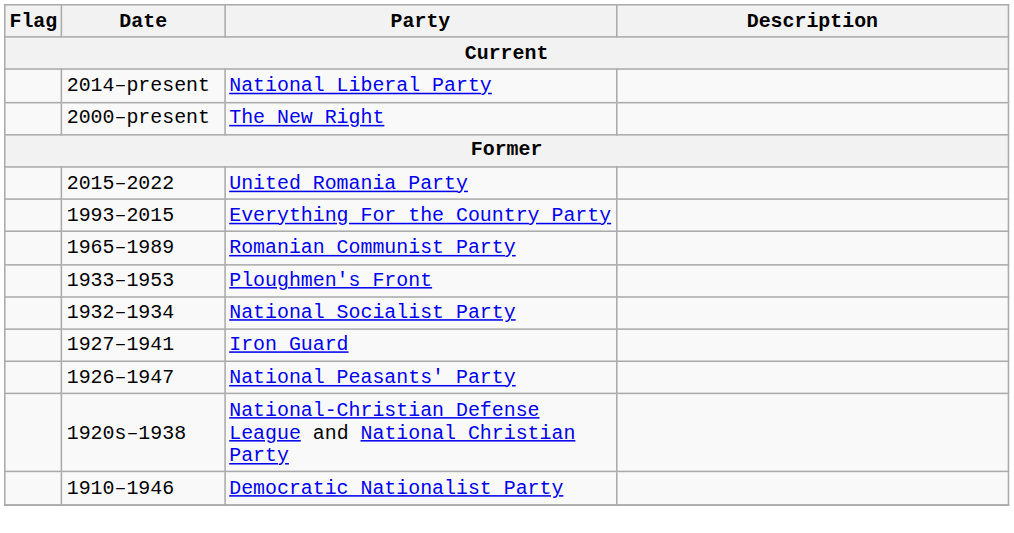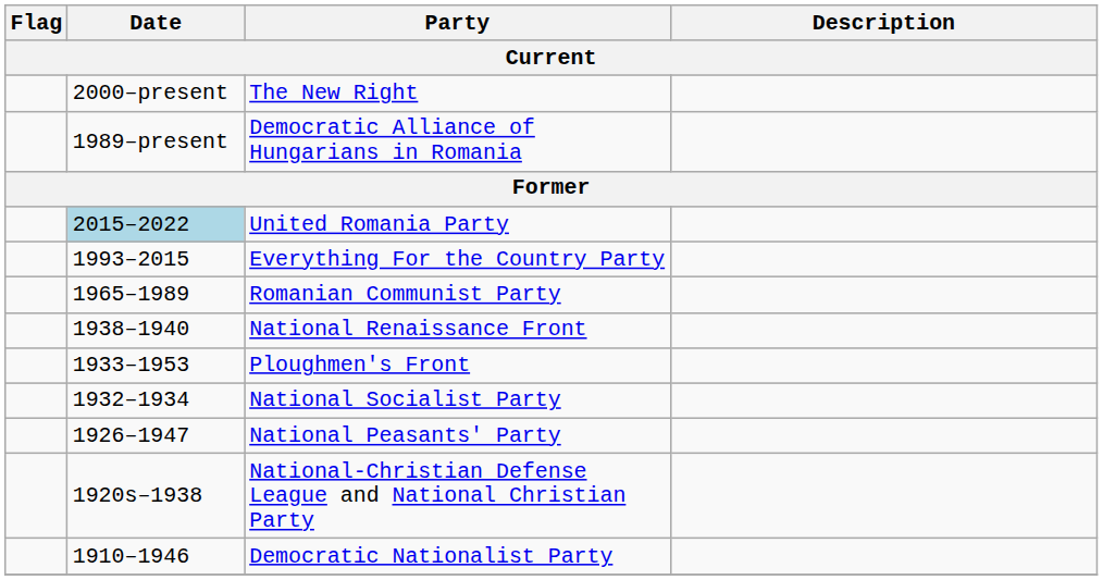- row: 2014–present | National Liberal Party
+ row: 1989–present | Democratic Alliance of Hungarians in Romania
United Romania Party | Date: no background -> lightblue background
+ row: 1938–1940 | National Renaissance Front
- row: 1927–1941 | Iron Guard
